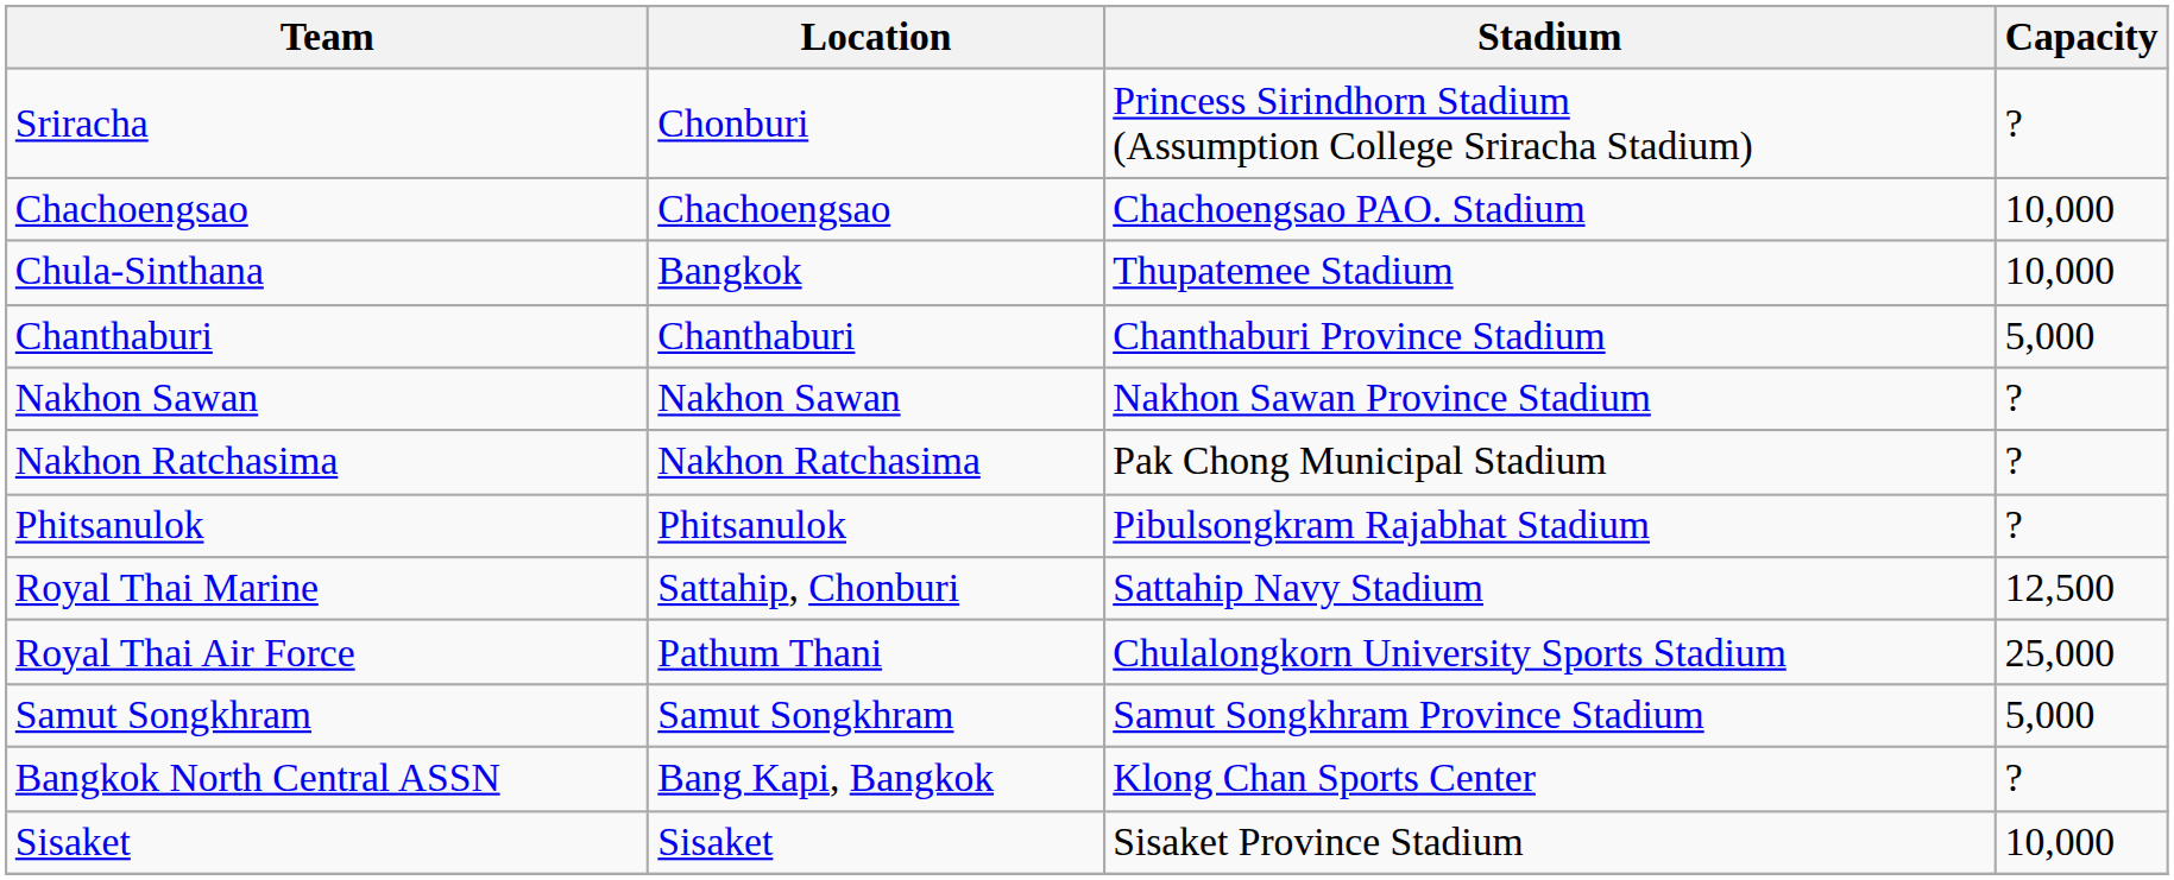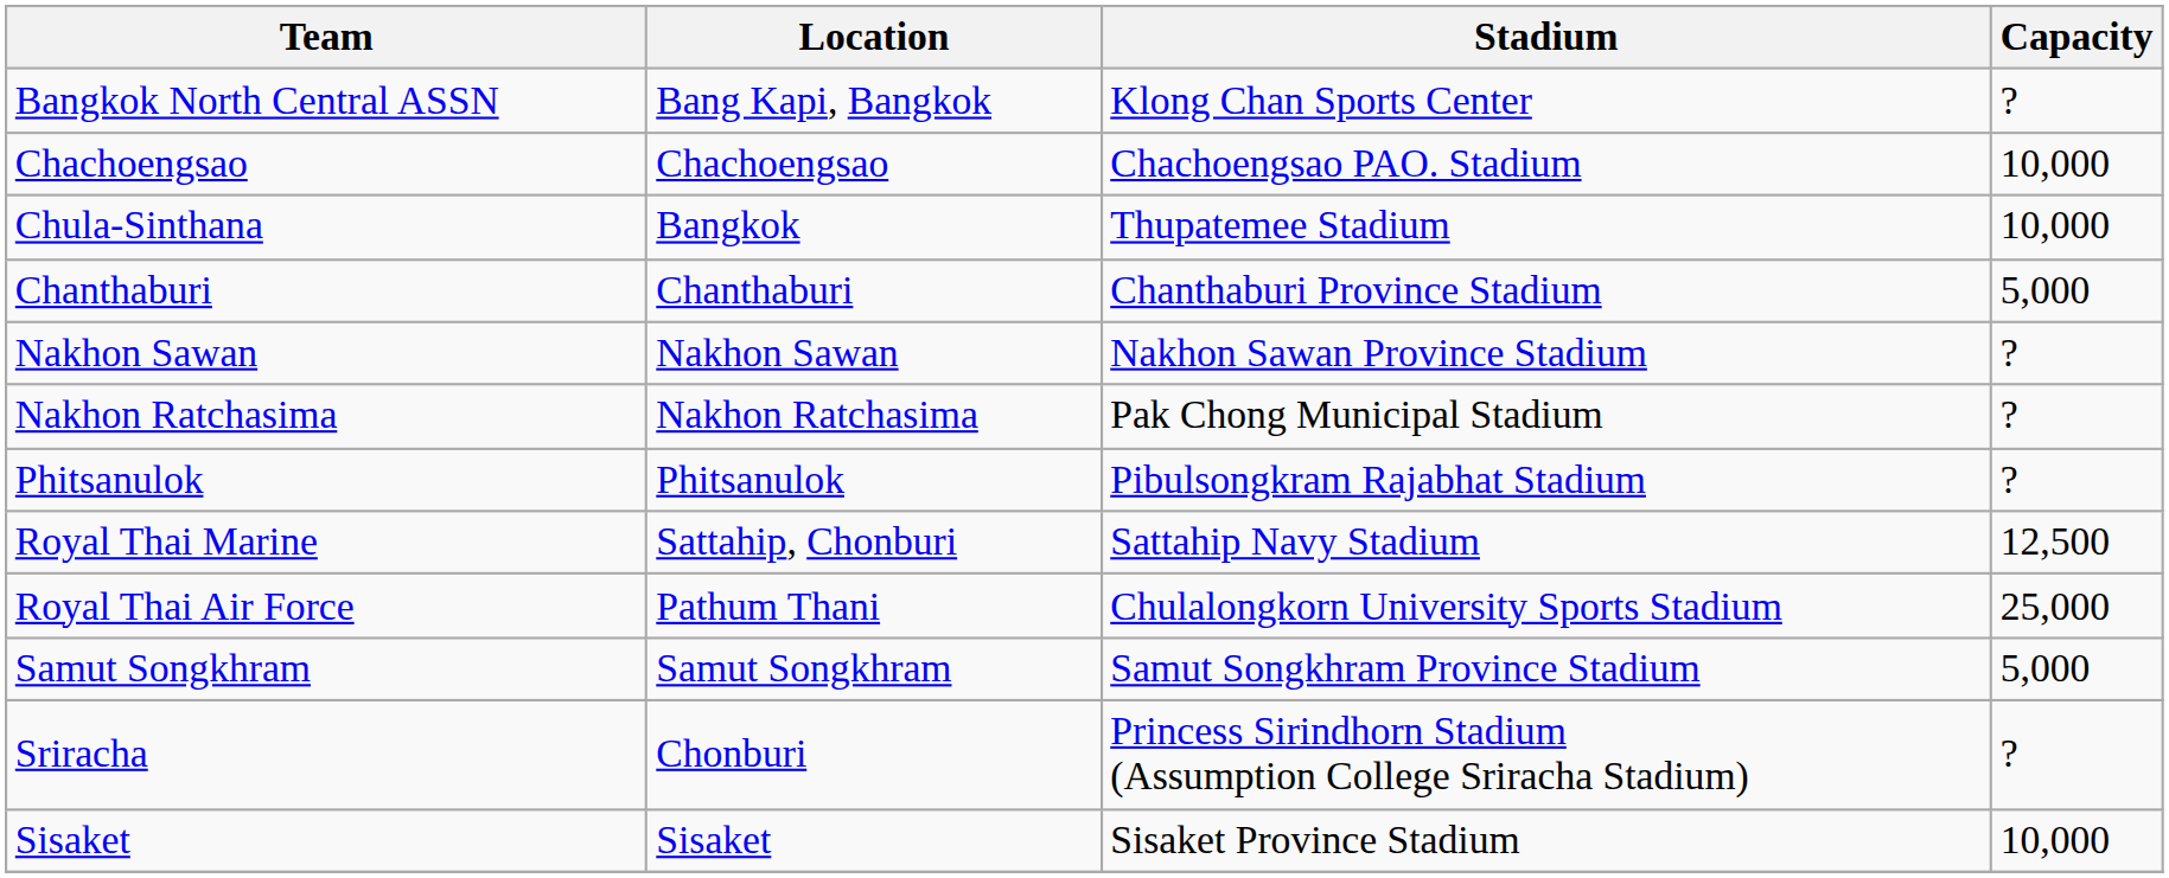rows swapped: Bangkok North Central ASSN <-> Sriracha
